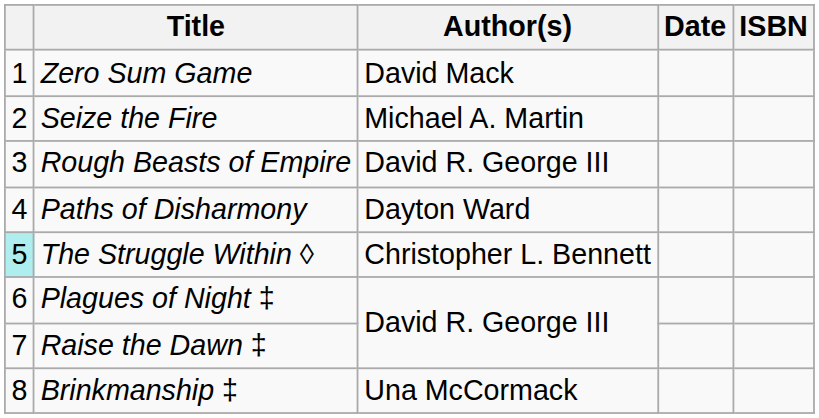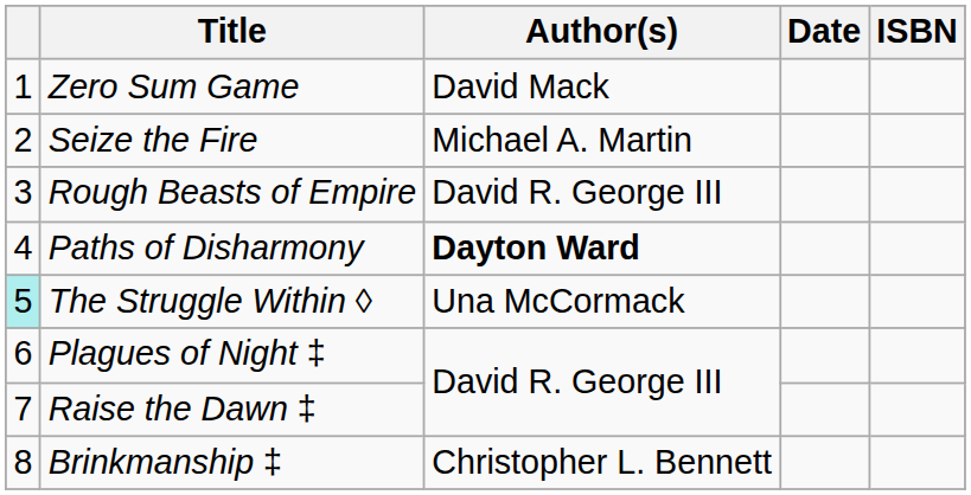Paths of Disharmony | Author(s): normal -> bold
The Struggle Within ◊ | Author(s): Christopher L. Bennett -> Una McCormack
Brinkmanship ‡ | Author(s): Una McCormack -> Christopher L. Bennett
